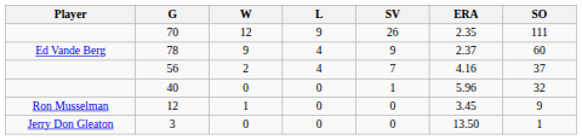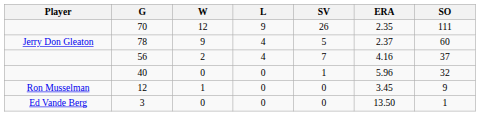78 | Player: Ed Vande Berg -> Jerry Don Gleaton
78 | SV: 9 -> 5
3 | Player: Jerry Don Gleaton -> Ed Vande Berg
